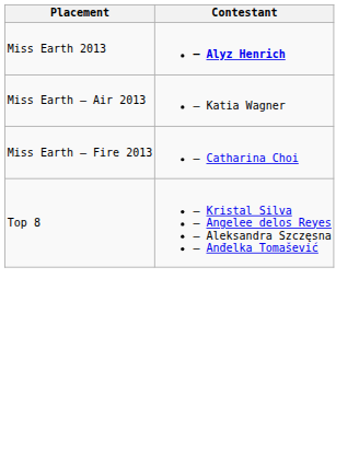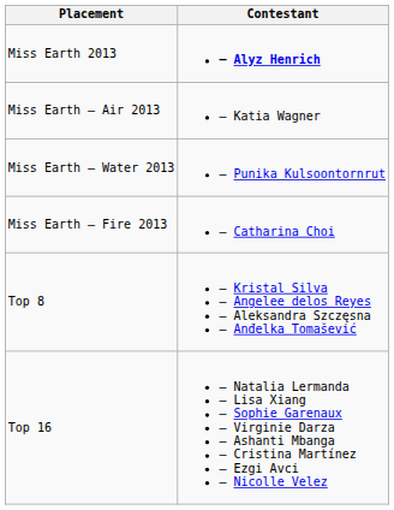+ row: Miss Earth – Water 2013 | – Punika Kulsoontornrut
+ row: Top 16 | – Natalia Lermanda – Lisa Xiang – Sophie Garenaux – Virginie Darza – Ashanti Mbanga – Cristina Martínez – Ezgi Avci – Nicolle Velez
